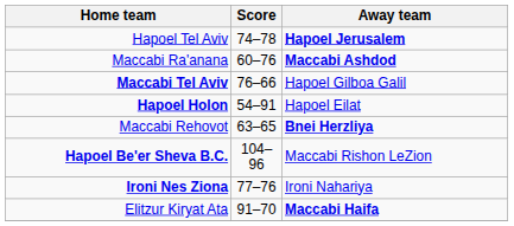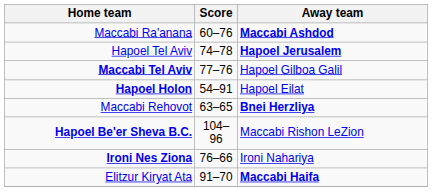rows swapped: Maccabi Ra'anana <-> Hapoel Tel Aviv
Maccabi Tel Aviv | Score: 76–66 -> 77–76
Ironi Nes Ziona | Score: 77–76 -> 76–66
